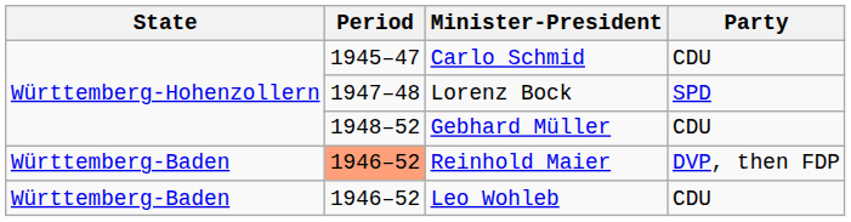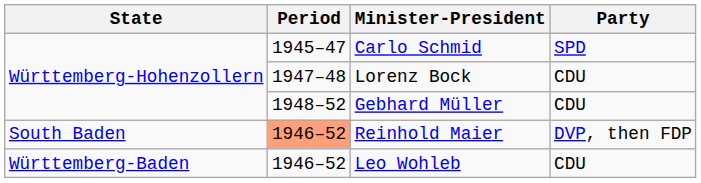Carlo Schmid | Party: CDU -> SPD
Lorenz Bock | Party: SPD -> CDU
Reinhold Maier | State: Württemberg-Baden -> South Baden
